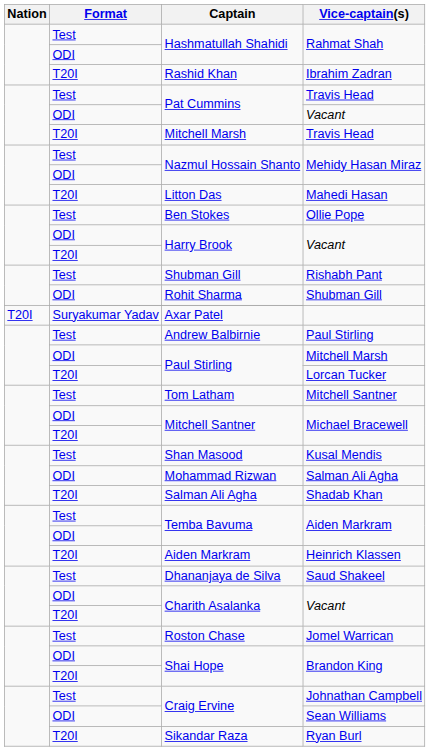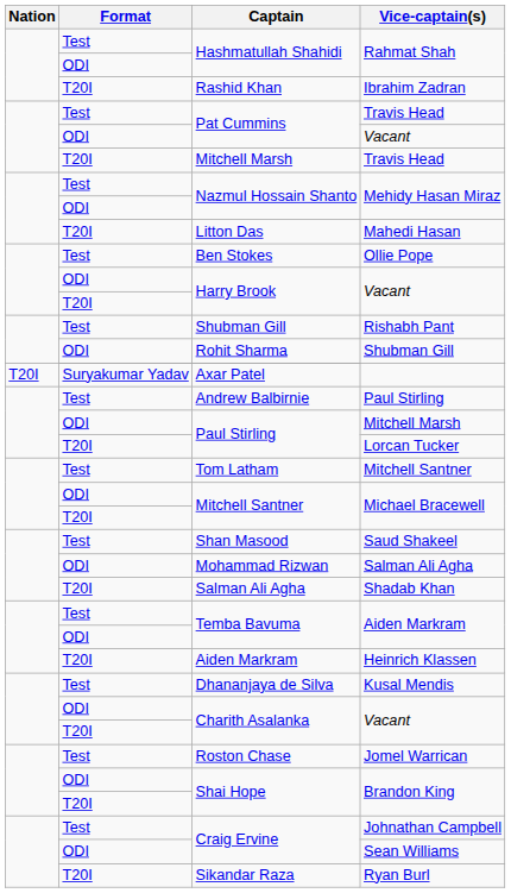Shan Masood | Vice-captain(s): Kusal Mendis -> Saud Shakeel
Dhananjaya de Silva | Vice-captain(s): Saud Shakeel -> Kusal Mendis
